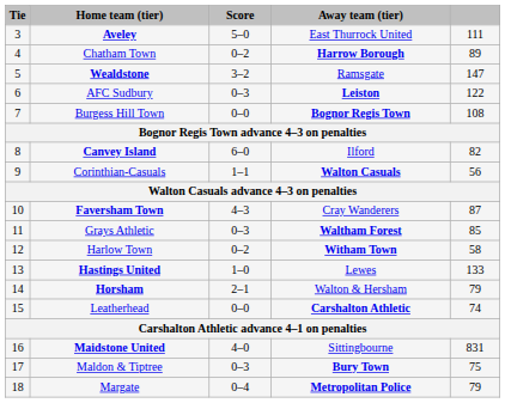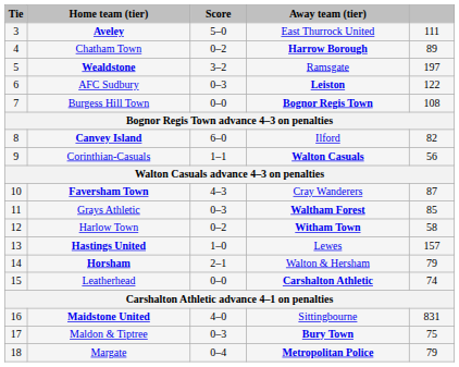Wealdstone | column 5: 147 -> 197
Hastings United | column 5: 133 -> 157
